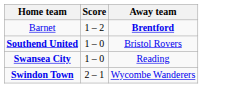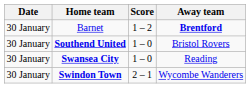+ column: Date | 30 January | 30 January | 30 January | 30 January
